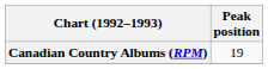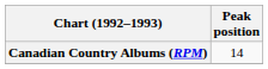Canadian Country Albums (RPM) | Peak position: 19 -> 14
